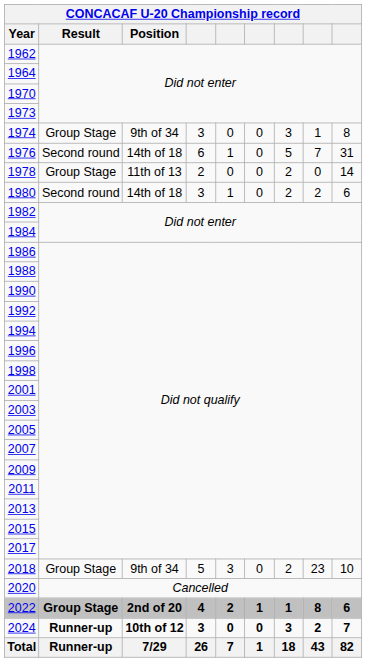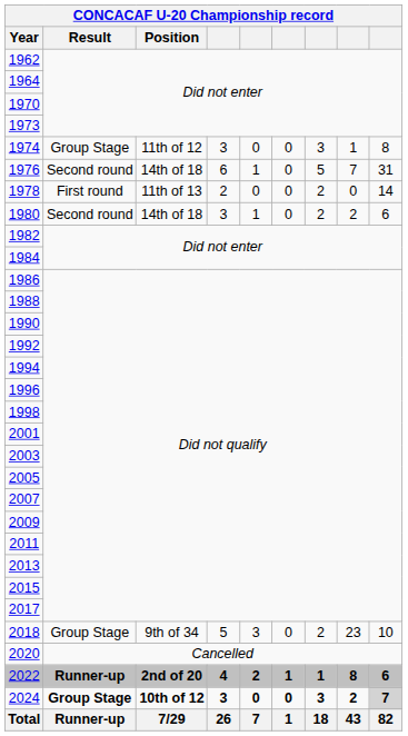1974 | Position: 9th of 34 -> 11th of 12
1978 | Result: Group Stage -> First round
2022 | Result: Group Stage -> Runner-up
2024 | Result: Runner-up -> Group Stage
2024 | column 9: no background -> lightgrey background
